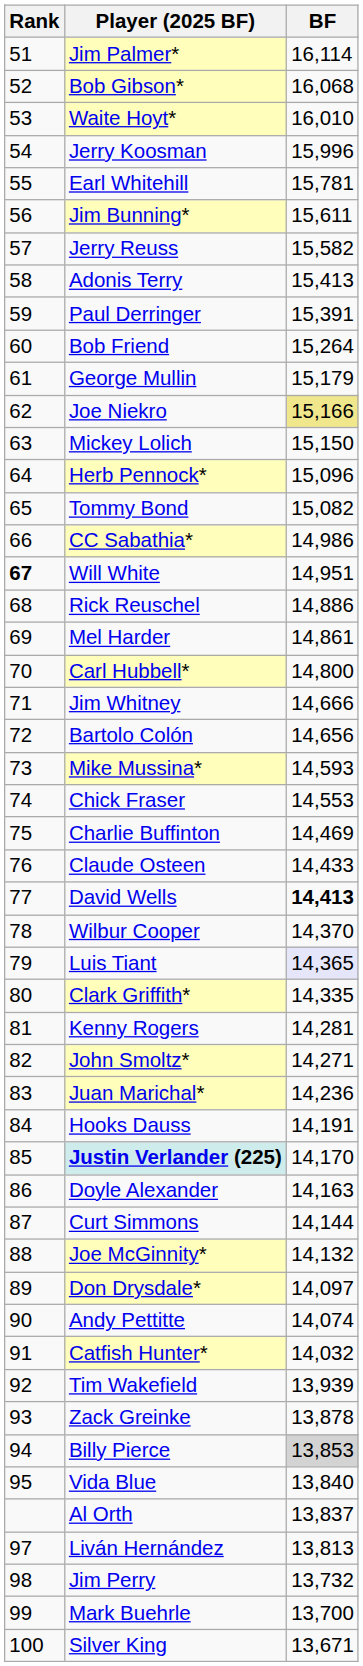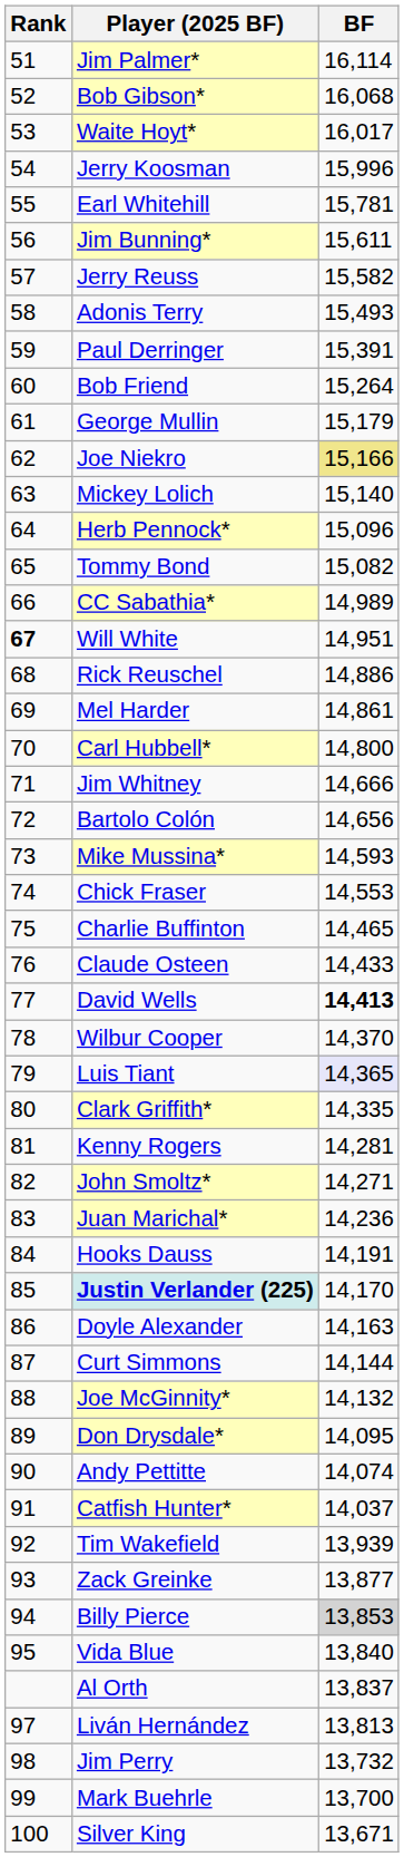Waite Hoyt* | BF: 16,010 -> 16,017
Adonis Terry | BF: 15,413 -> 15,493
Mickey Lolich | BF: 15,150 -> 15,140
CC Sabathia* | BF: 14,986 -> 14,989
Charlie Buffinton | BF: 14,469 -> 14,465
Don Drysdale* | BF: 14,097 -> 14,095
Catfish Hunter* | BF: 14,032 -> 14,037
Zack Greinke | BF: 13,878 -> 13,877
